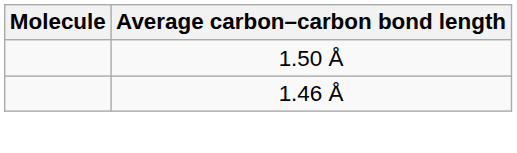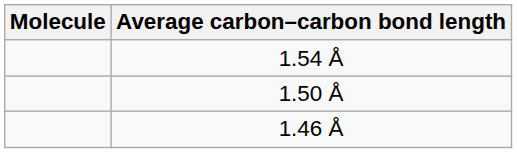+ row: 1.54 Å
